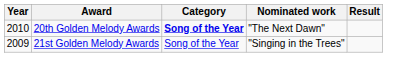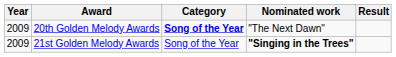20th Golden Melody Awards | Year: 2010 -> 2009
21st Golden Melody Awards | Nominated work: normal -> bold
